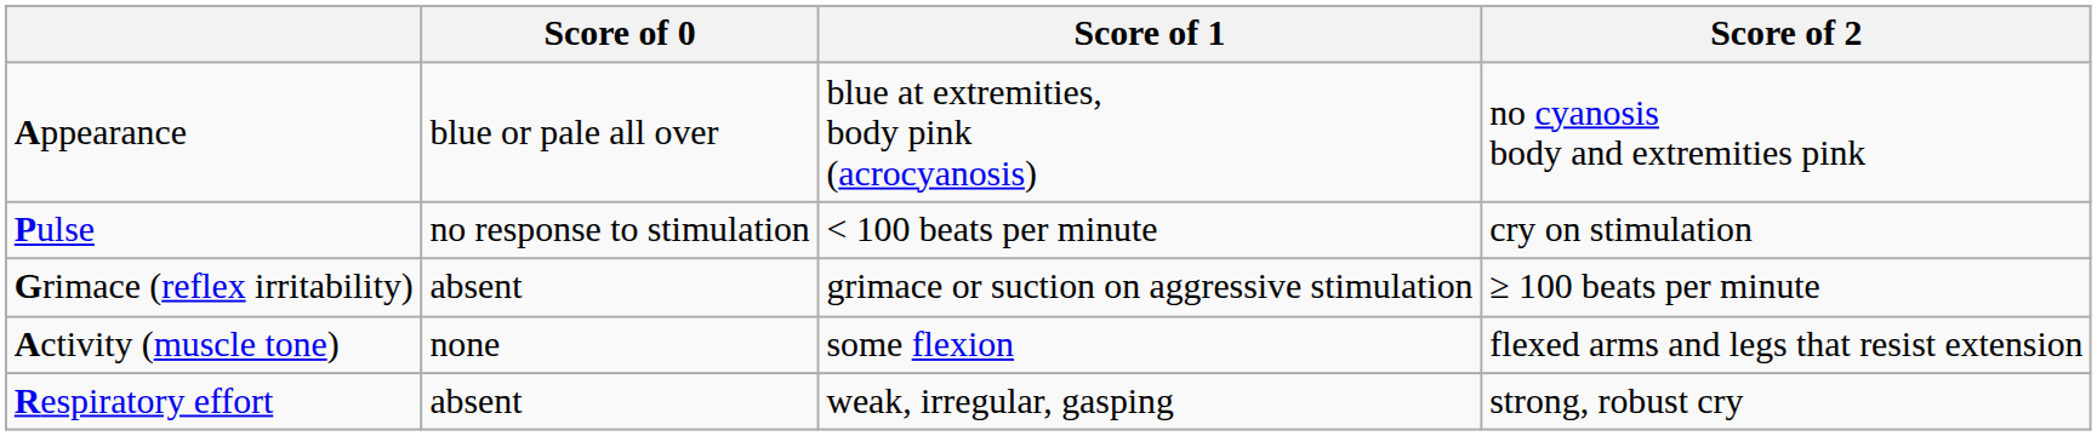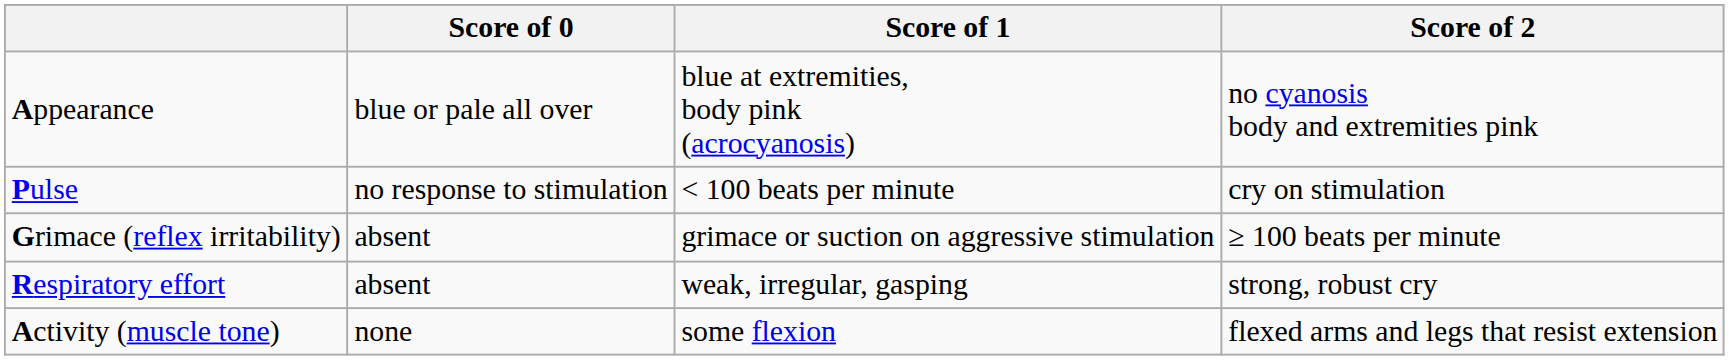rows swapped: Activity (muscle tone) <-> Respiratory effort
